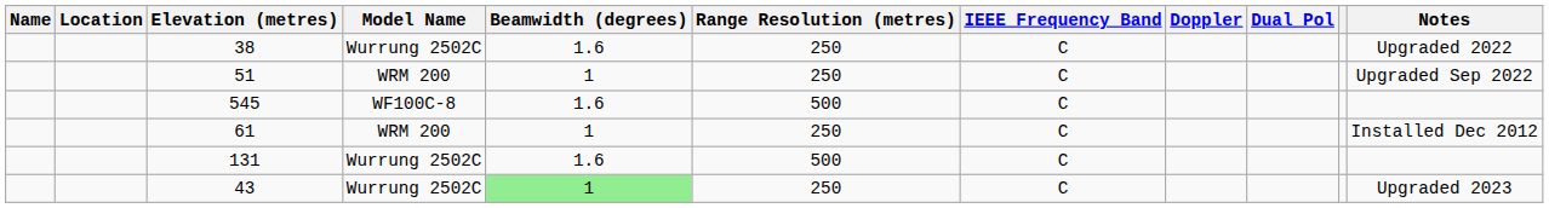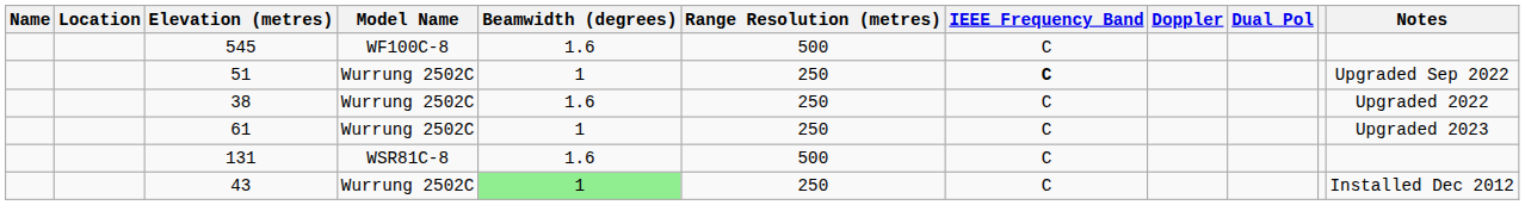rows swapped: 545 <-> 38
51 | Model Name: WRM 200 -> Wurrung 2502C
51 | IEEE Frequency Band: normal -> bold
61 | Model Name: WRM 200 -> Wurrung 2502C
61 | Notes: Installed Dec 2012 -> Upgraded 2023
131 | Model Name: Wurrung 2502C -> WSR81C-8
43 | Notes: Upgraded 2023 -> Installed Dec 2012
